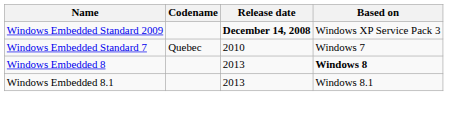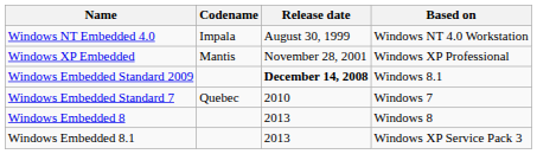+ row: Windows NT Embedded 4.0 | Impala | August 30, 1999 | Windows NT 4.0 Workstation
+ row: Windows XP Embedded | Mantis | November 28, 2001 | Windows XP Professional
Windows Embedded Standard 2009 | Based on: Windows XP Service Pack 3 -> Windows 8.1
Windows Embedded 8 | Based on: bold -> normal
Windows Embedded 8.1 | Based on: Windows 8.1 -> Windows XP Service Pack 3
